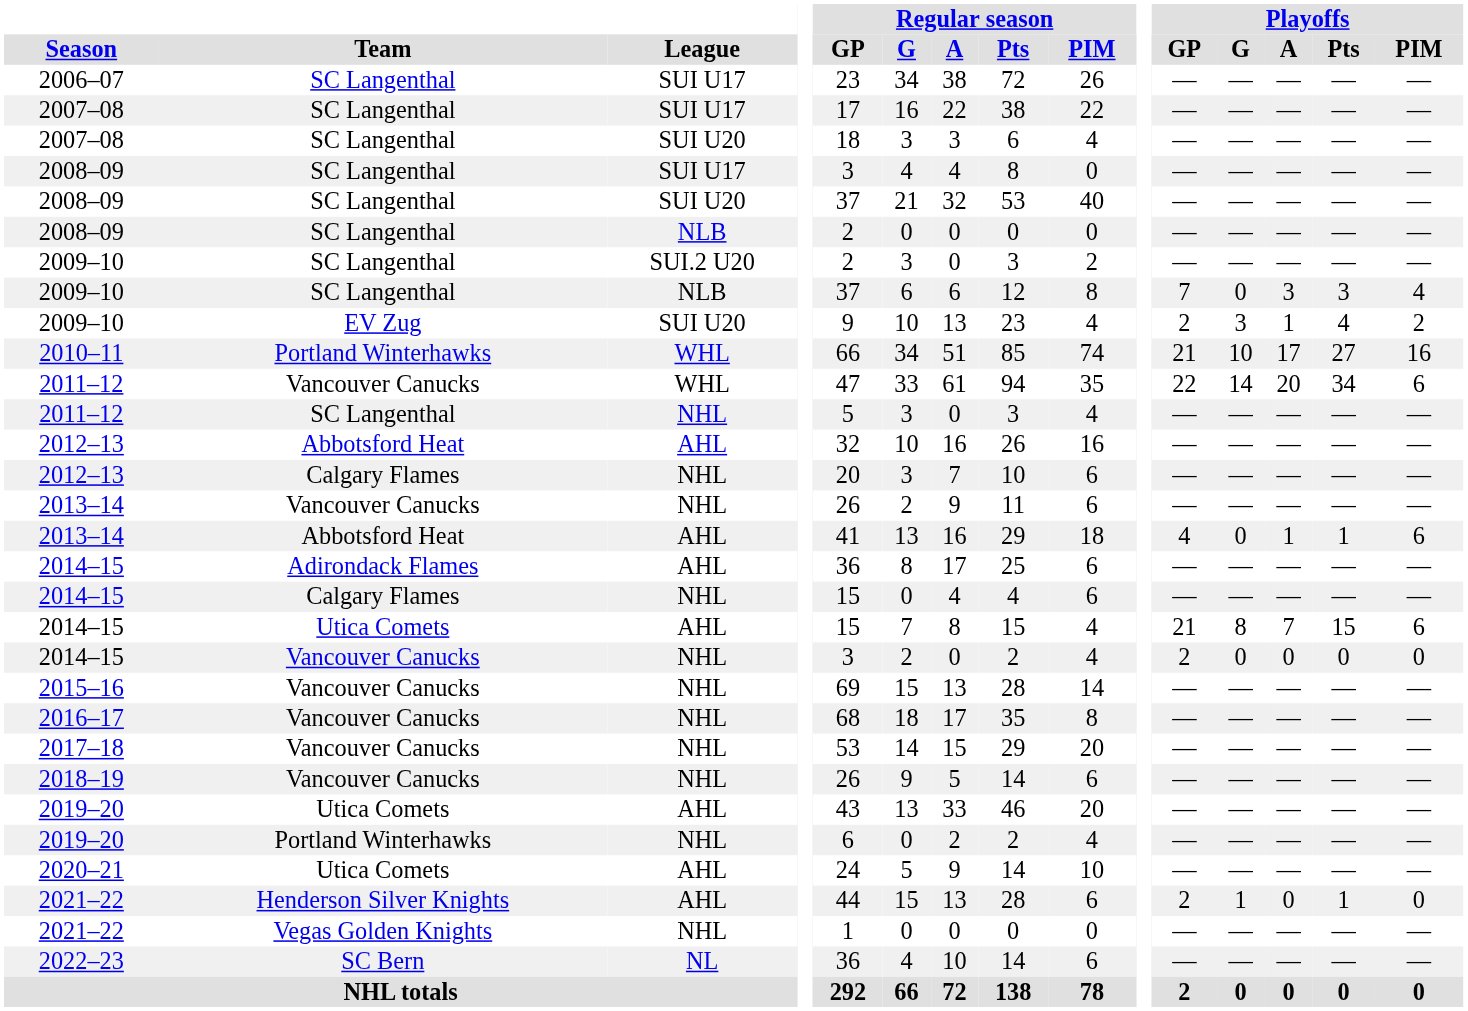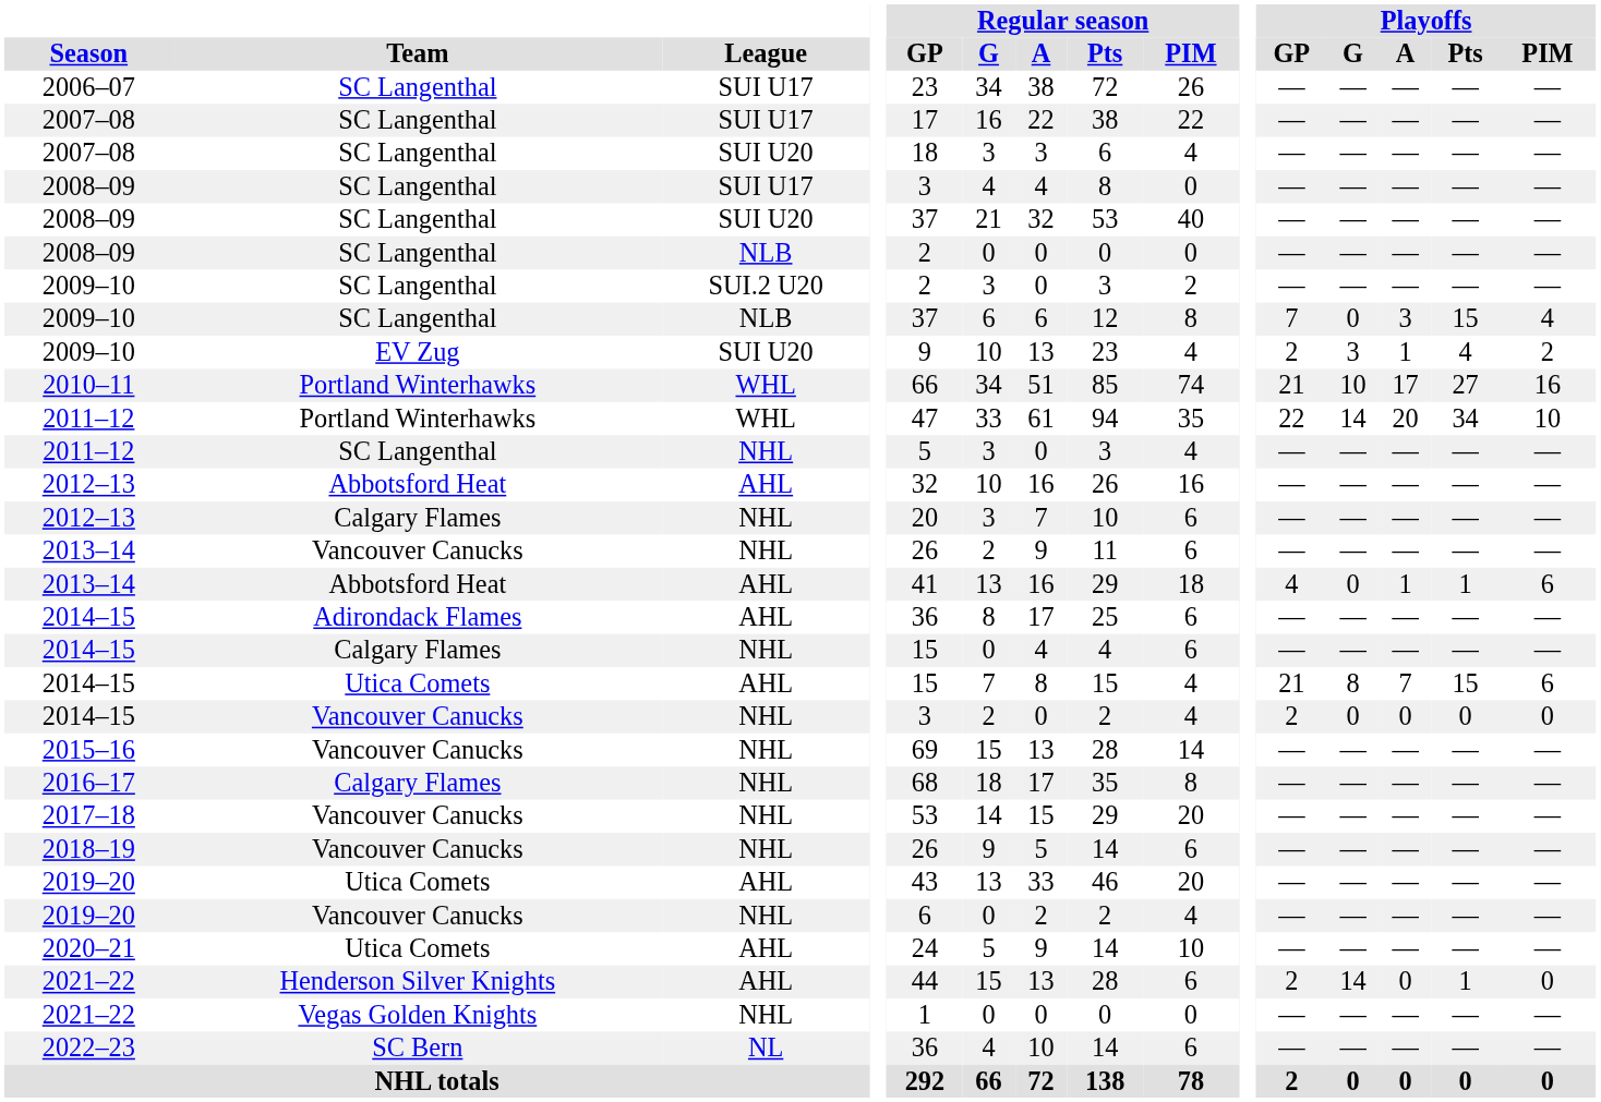2009–10 / NLB | Playoffs / Pts: 3 -> 15
2011–12 / WHL | Team: Vancouver Canucks -> Portland Winterhawks
2011–12 / WHL | Playoffs / PIM: 6 -> 10
2016–17 | Team: Vancouver Canucks -> Calgary Flames
2019–20 / NHL | Team: Portland Winterhawks -> Vancouver Canucks
2021–22 / AHL | Playoffs / G: 1 -> 14
